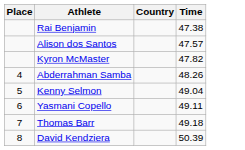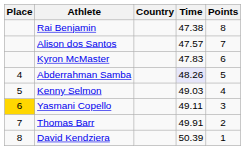+ column: Points | 8 | 7 | 6 | 5 | 4 | 3 | 2 | 1
Kyron McMaster | Time: 47.82 -> 47.83
Abderrahman Samba | Time: no background -> lavender background
Kenny Selmon | Time: 49.04 -> 49.03
Yasmani Copello | Place: no background -> gold background
Thomas Barr | Time: 49.18 -> 49.91
